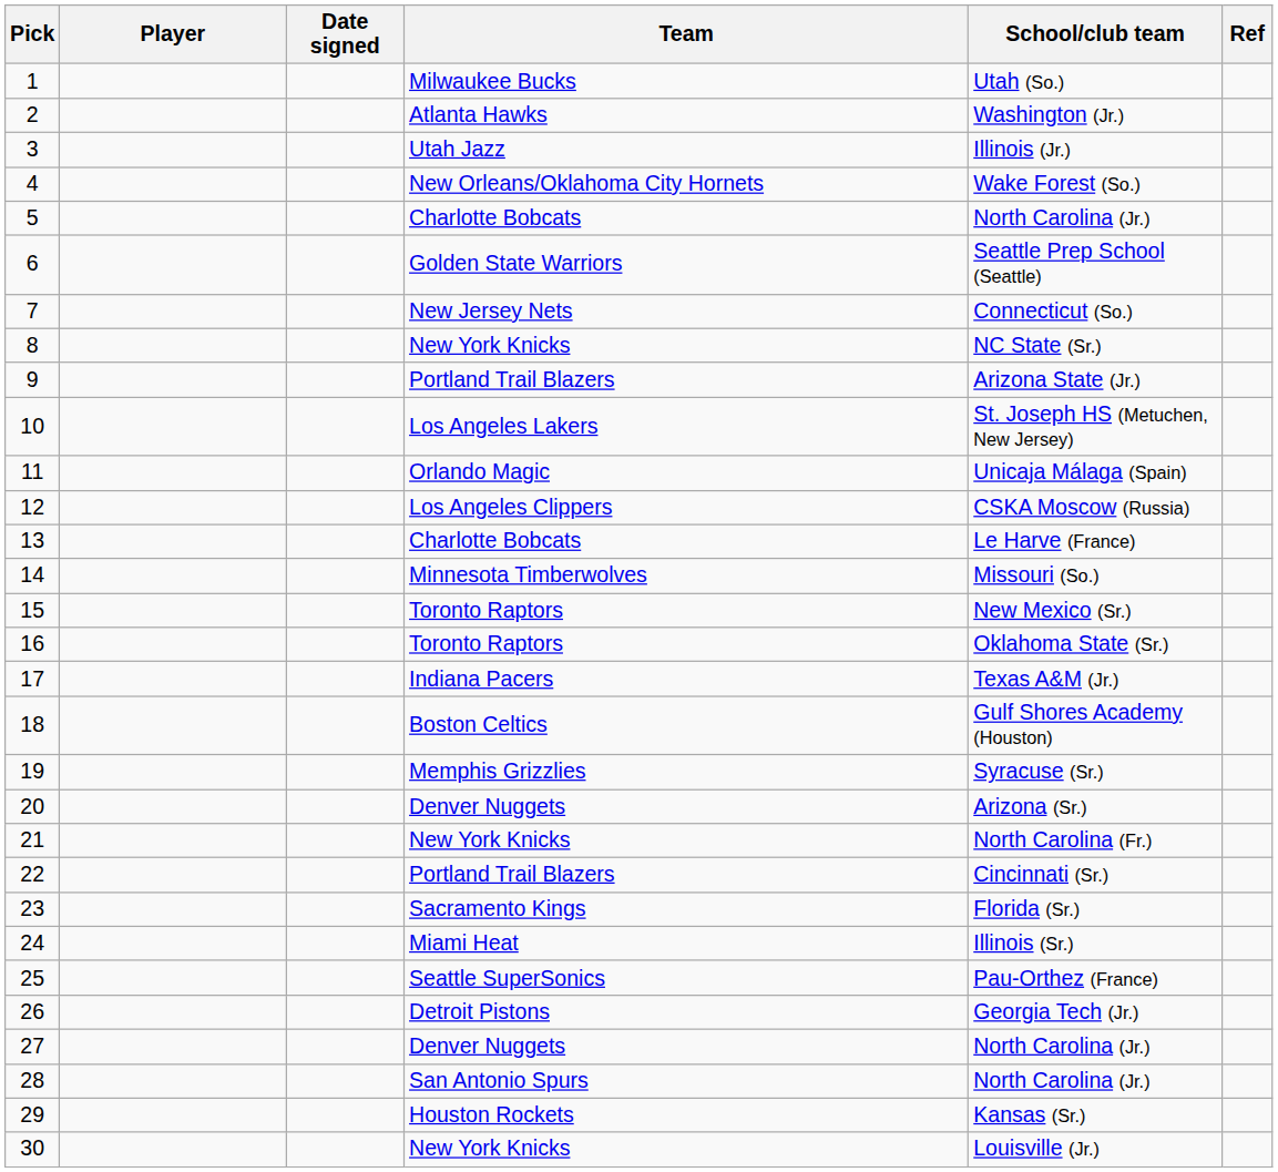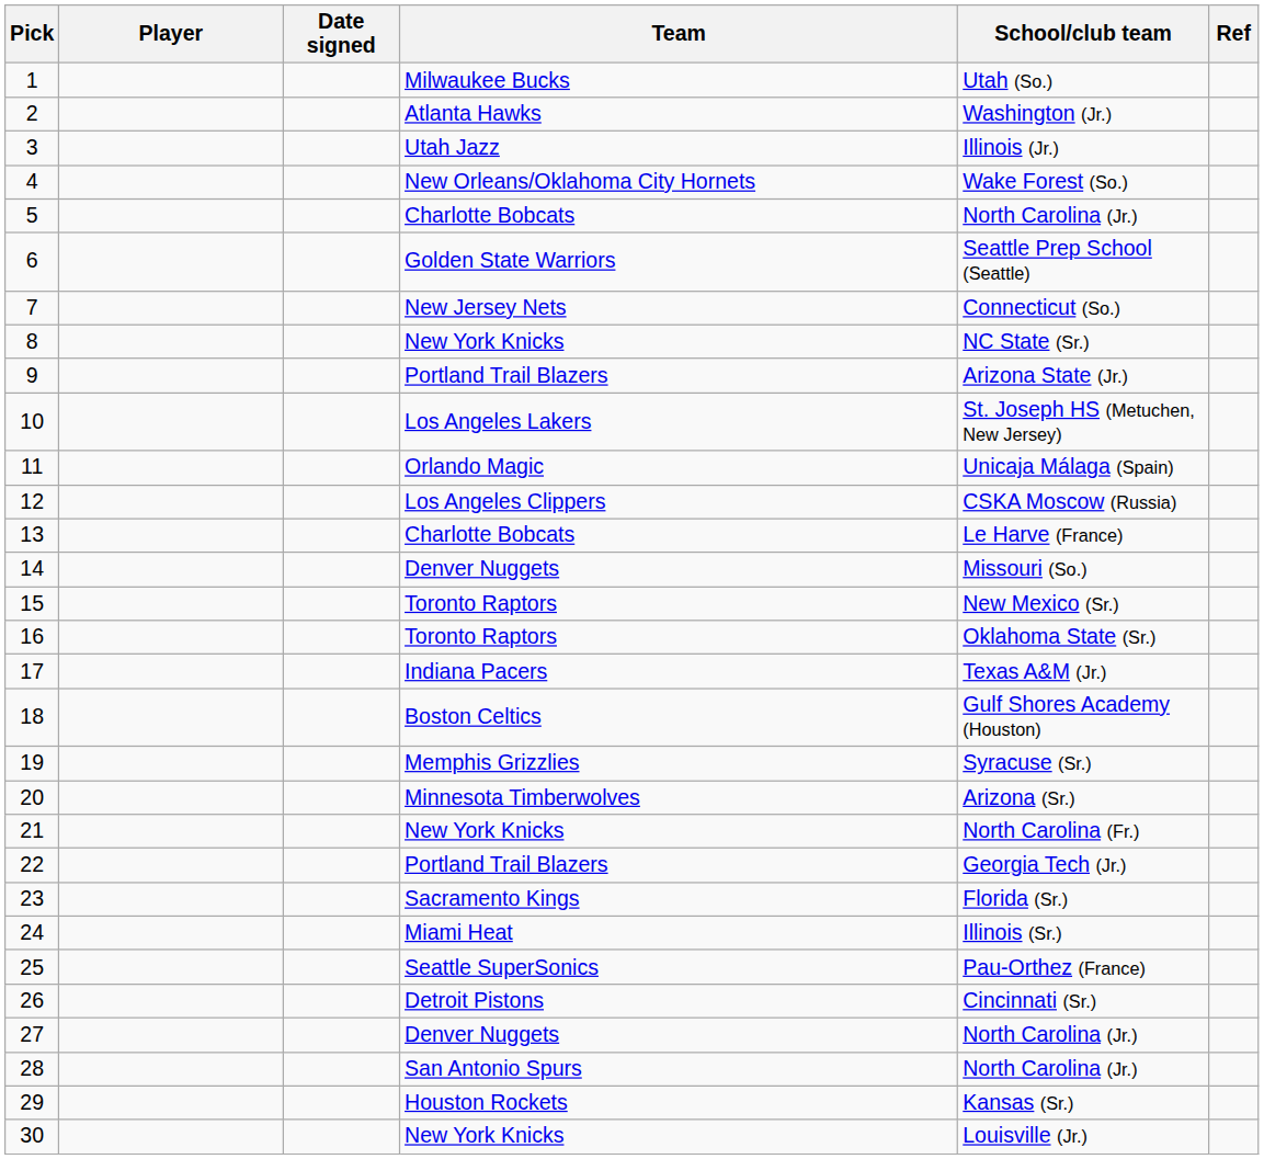14 | Team: Minnesota Timberwolves -> Denver Nuggets
20 | Team: Denver Nuggets -> Minnesota Timberwolves
22 | School/club team: Cincinnati (Sr.) -> Georgia Tech (Jr.)
26 | School/club team: Georgia Tech (Jr.) -> Cincinnati (Sr.)
